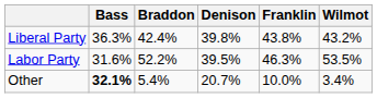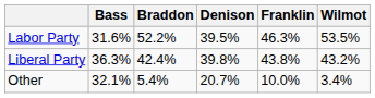rows swapped: Labor Party <-> Liberal Party
Other | Bass: bold -> normal
